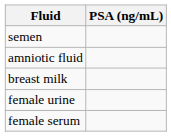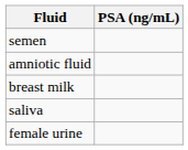+ row: saliva
- row: female serum
